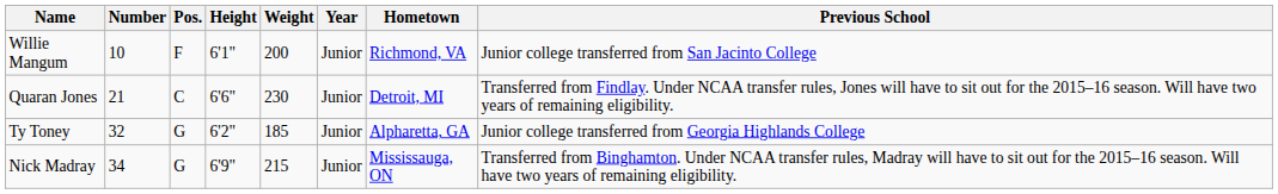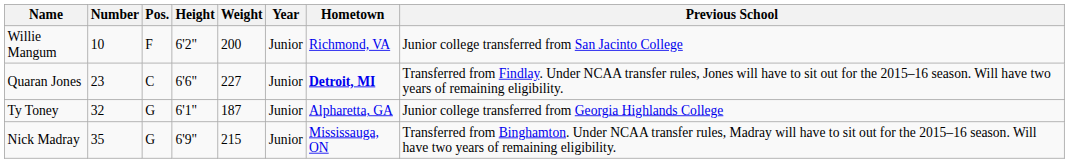Willie Mangum | Height: 6'1" -> 6'2"
Quaran Jones | Number: 21 -> 23
Quaran Jones | Weight: 230 -> 227
Quaran Jones | Hometown: normal -> bold
Ty Toney | Height: 6'2" -> 6'1"
Ty Toney | Weight: 185 -> 187
Nick Madray | Number: 34 -> 35
